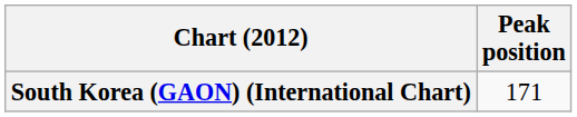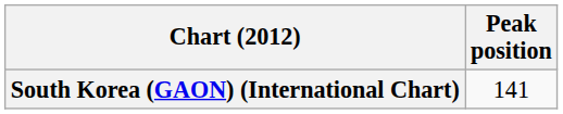South Korea (GAON) (International Chart) | Peak position: 171 -> 141
